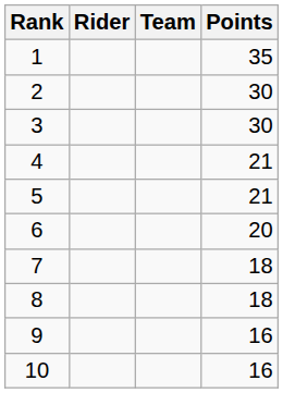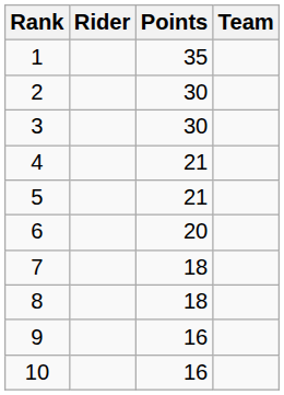columns swapped: Team <-> Points
